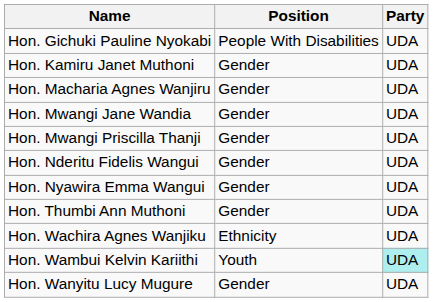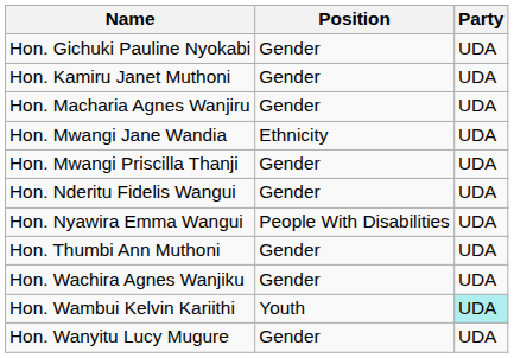Hon. Gichuki Pauline Nyokabi | Position: People With Disabilities -> Gender
Hon. Mwangi Jane Wandia | Position: Gender -> Ethnicity
Hon. Nyawira Emma Wangui | Position: Gender -> People With Disabilities
Hon. Wachira Agnes Wanjiku | Position: Ethnicity -> Gender
